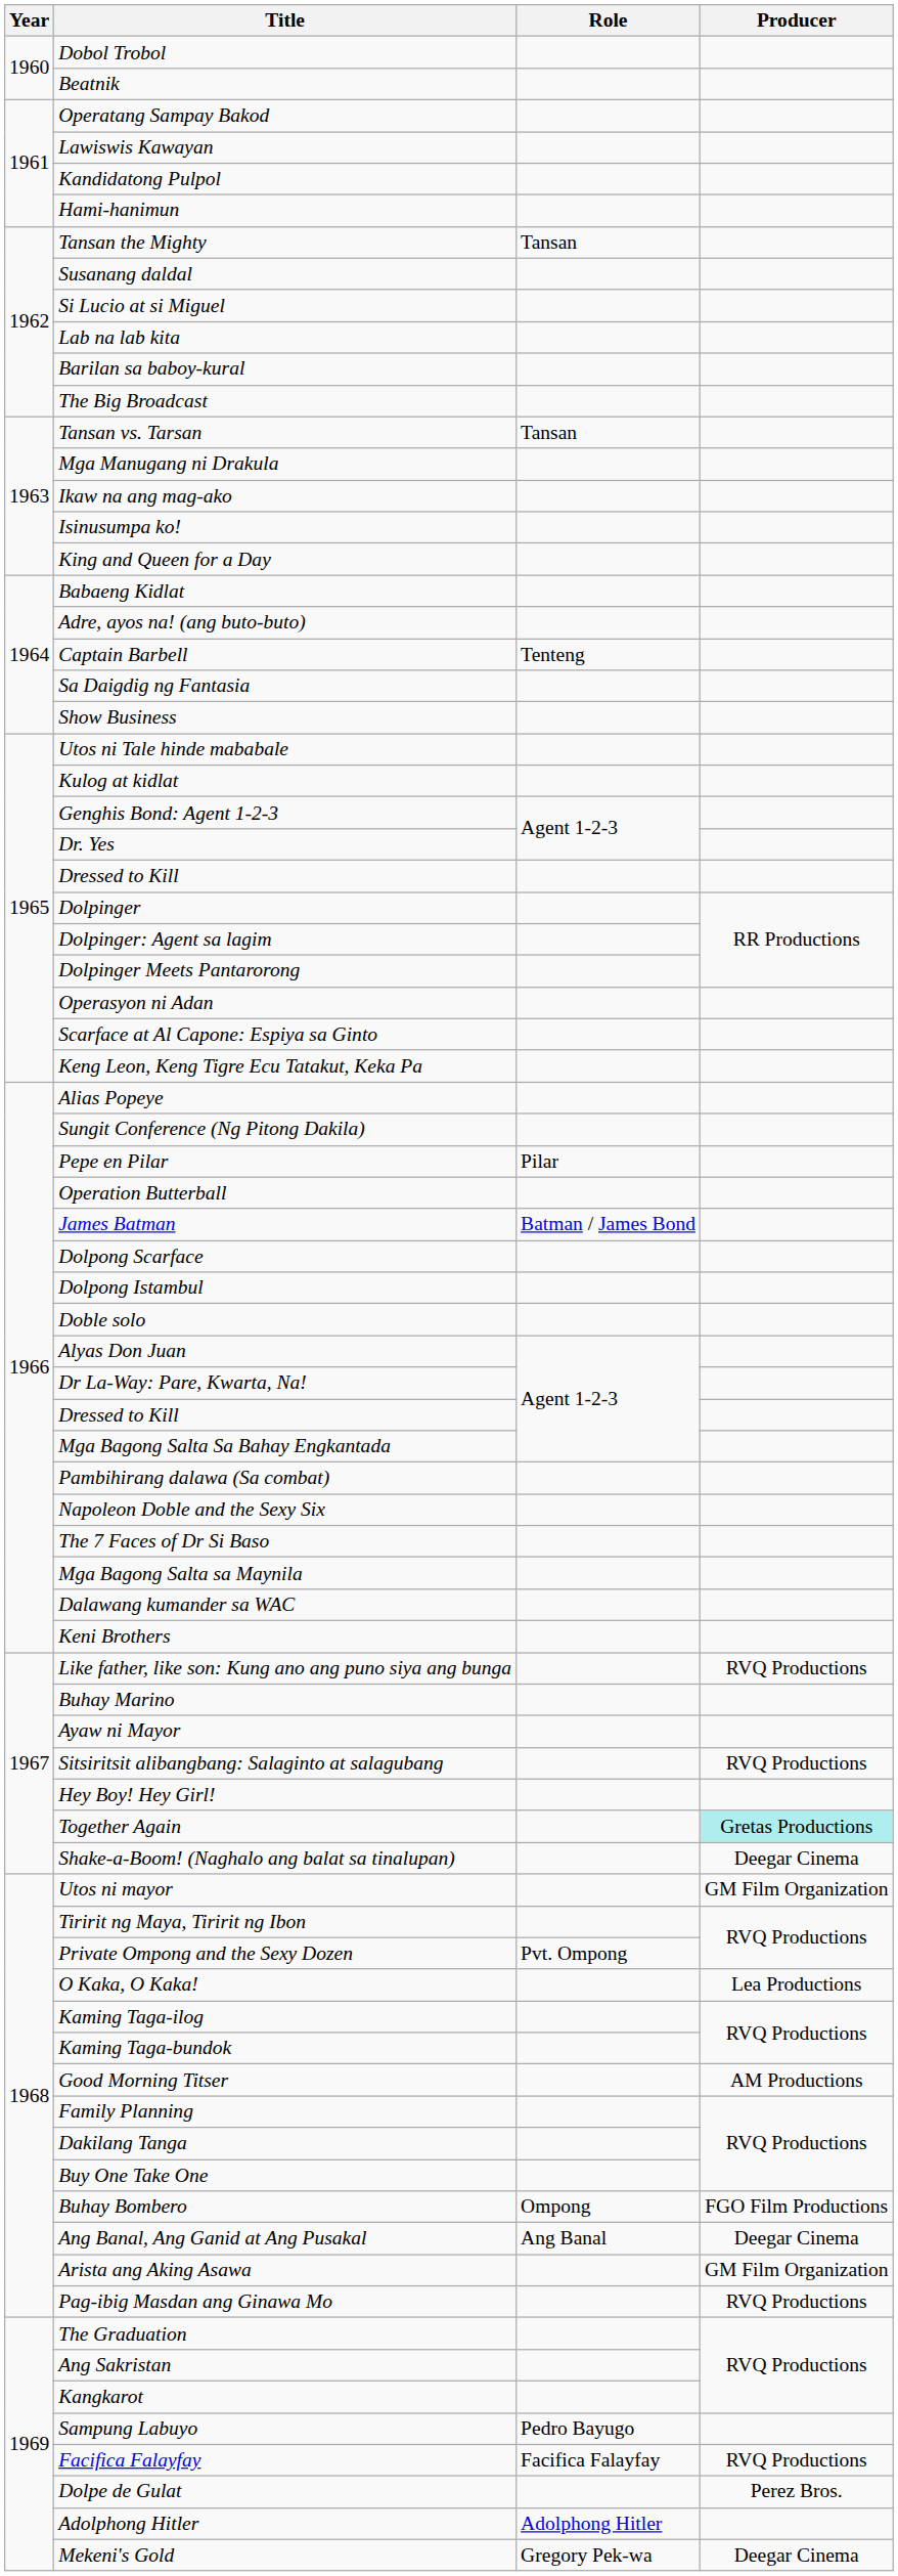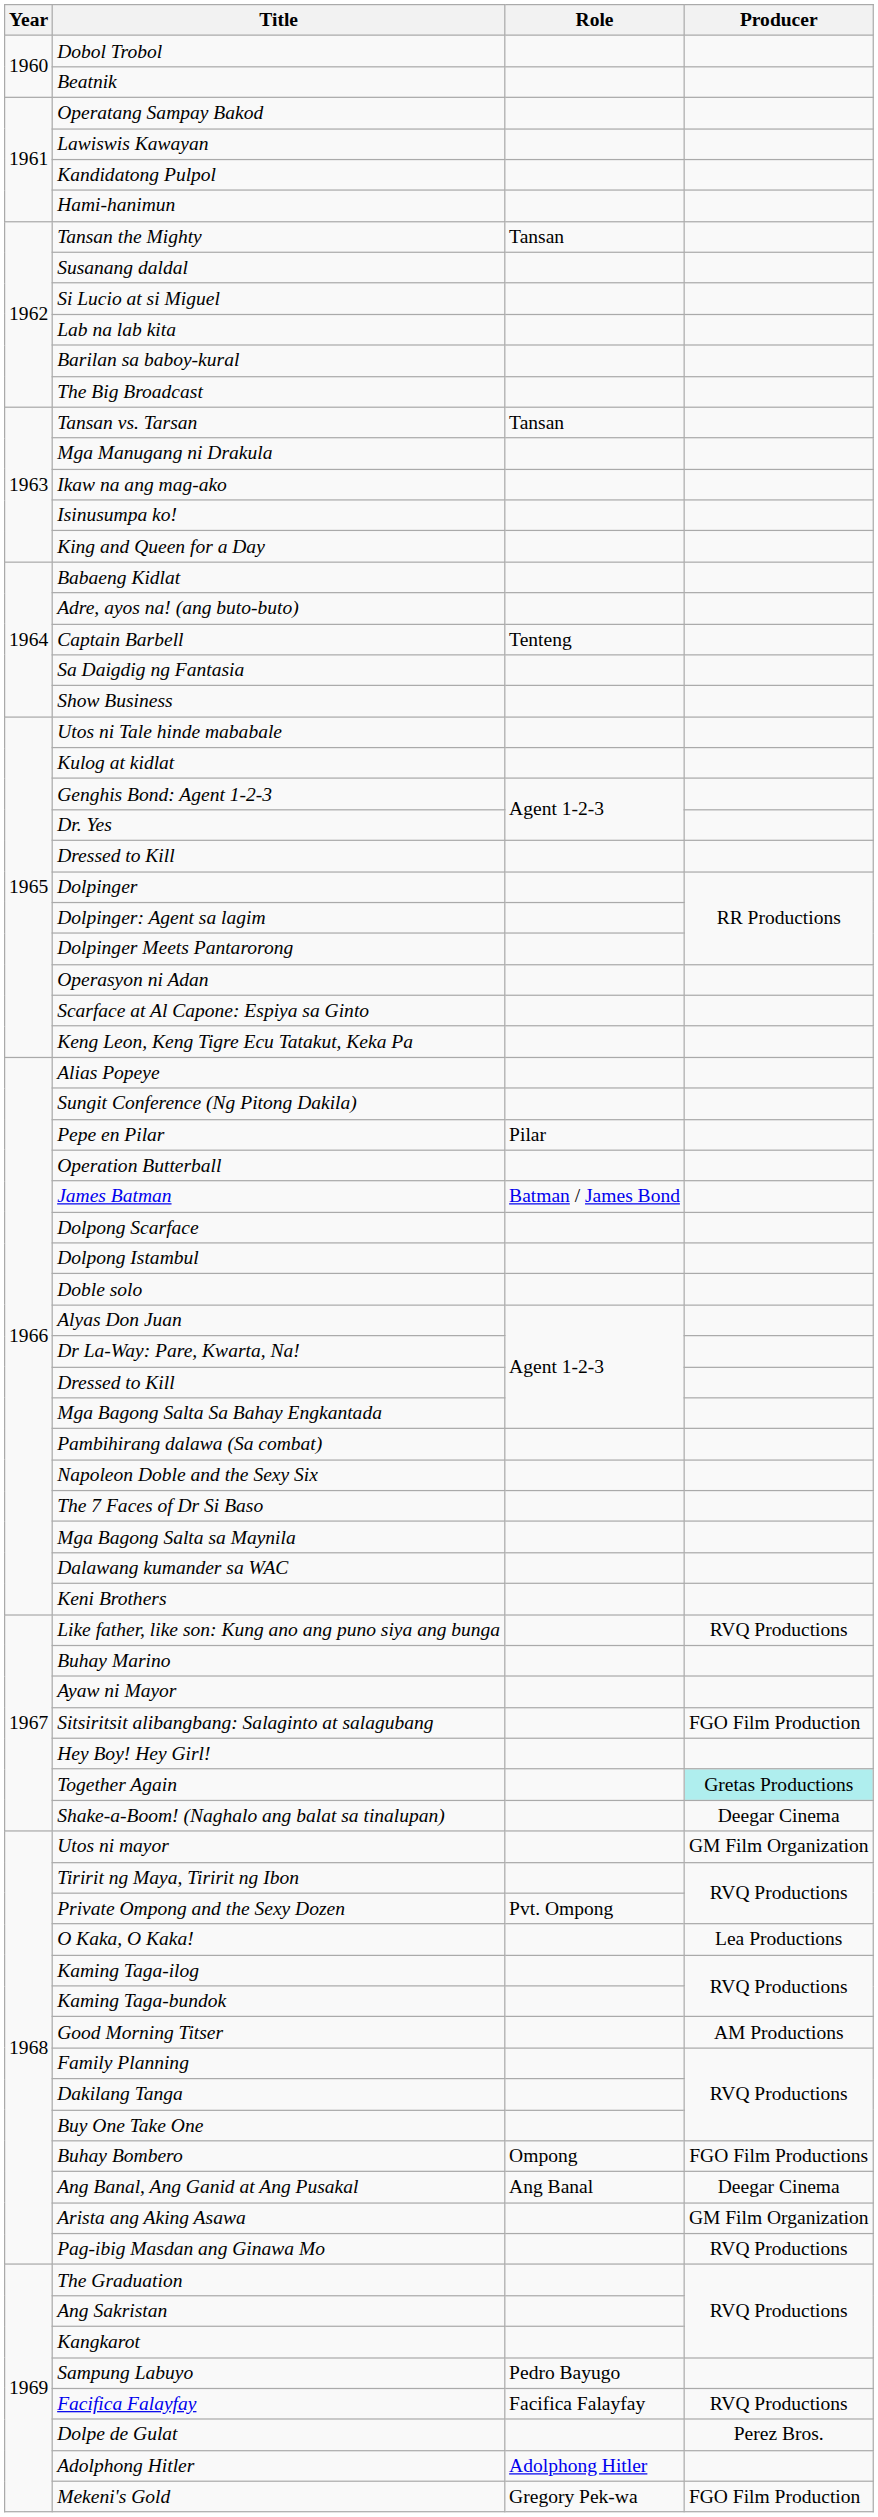Sitsiritsit alibangbang: Salaginto at salagubang | Producer: RVQ Productions -> FGO Film Production
Mekeni's Gold | Producer: Deegar Cinema -> FGO Film Production
